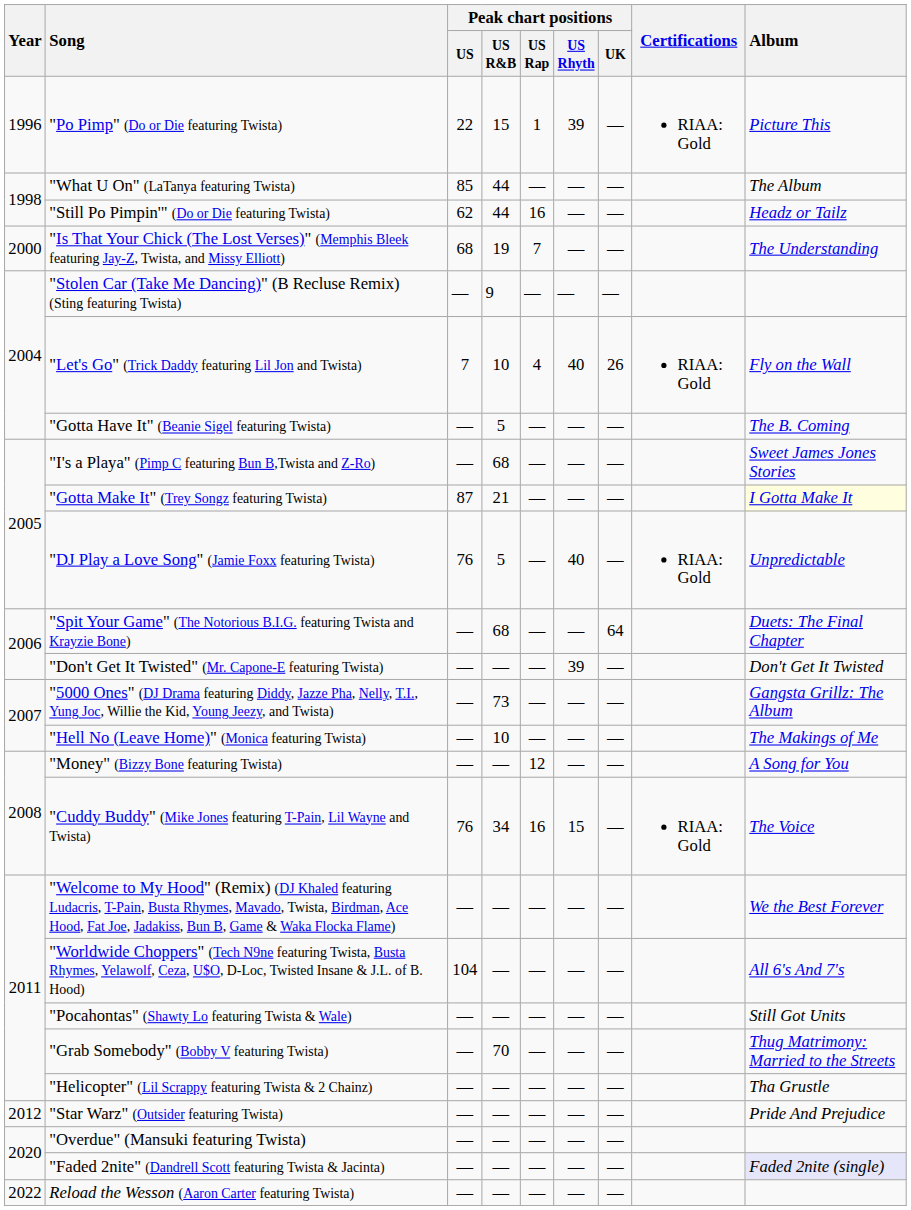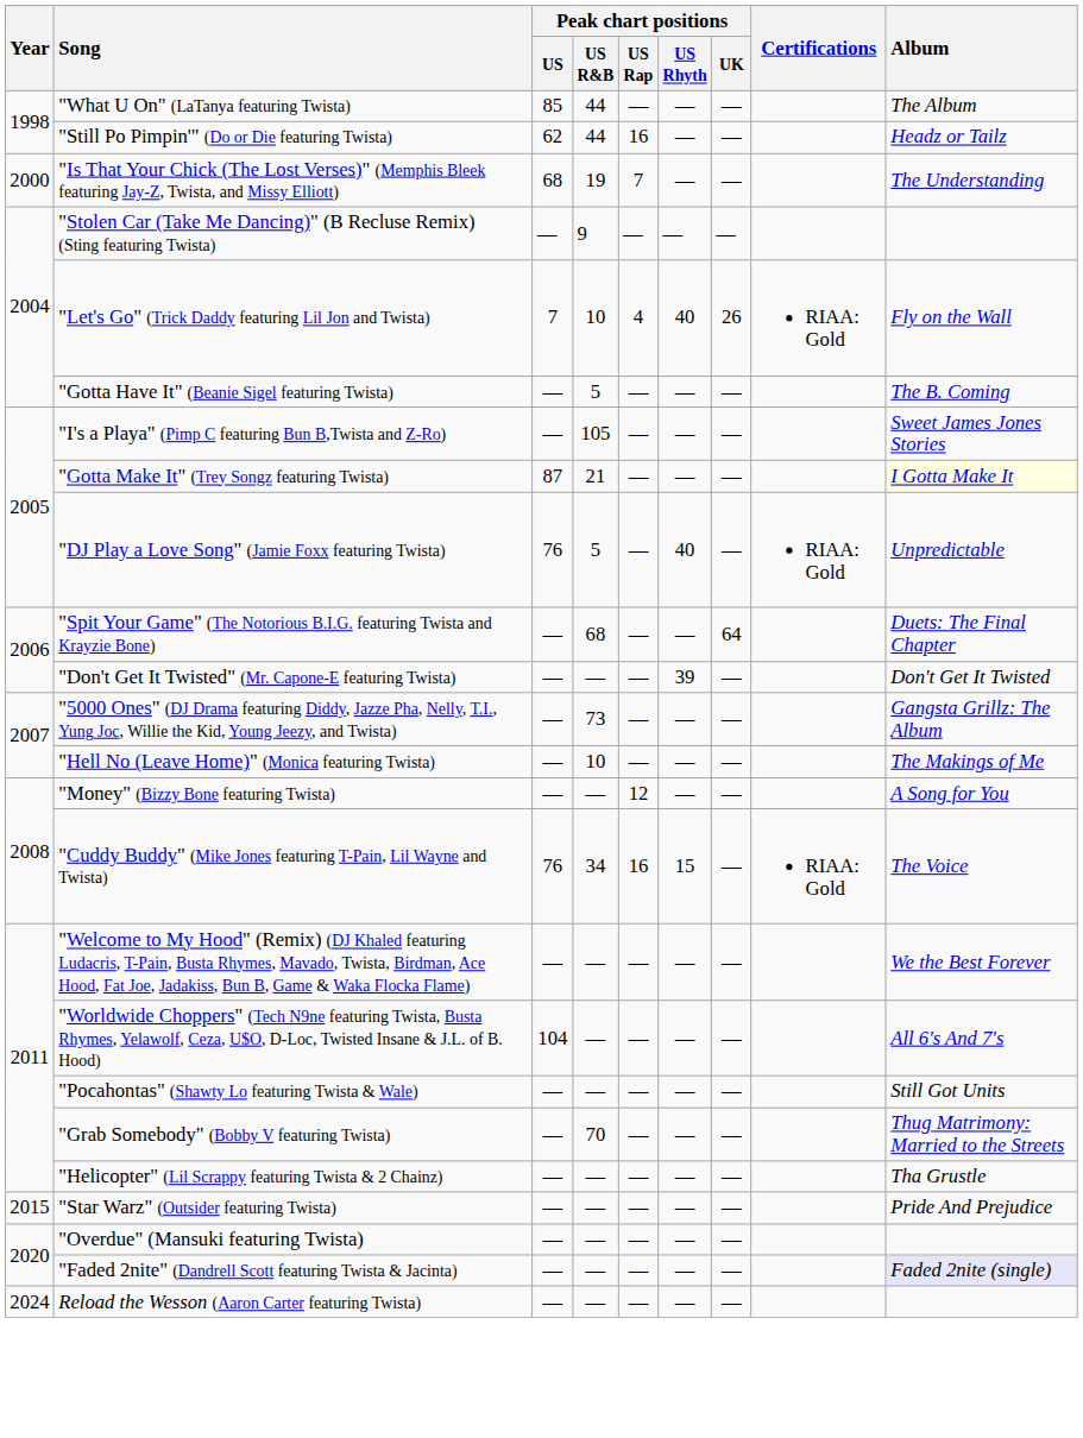- row: 1996 | "Po Pimp" (Do or Die featuring Twista) | 22 | 15 | 1 | 39 | — | RIAA: Gold | Picture This
"I's a Playa" (Pimp C featuring Bun B,Twista and Z-Ro) | Peak chart positions / US R&B: 68 -> 105
"Star Warz" (Outsider featuring Twista) | Year: 2012 -> 2015
Reload the Wesson (Aaron Carter featuring Twista) | Year: 2022 -> 2024
